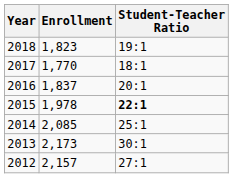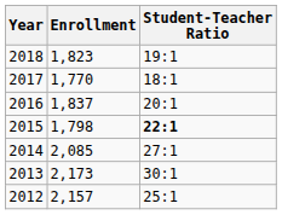2015 | Enrollment: 1,978 -> 1,798
2014 | Student-Teacher Ratio: 25:1 -> 27:1
2012 | Student-Teacher Ratio: 27:1 -> 25:1
